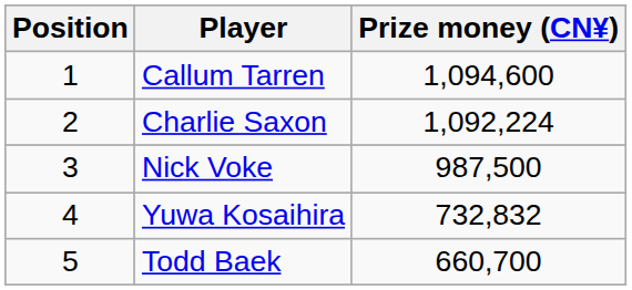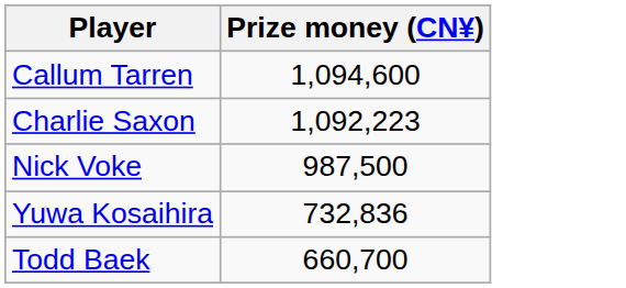- column: Position | 1 | 2 | 3 | 4 | 5
Charlie Saxon | Prize money (CN¥): 1,092,224 -> 1,092,223
Yuwa Kosaihira | Prize money (CN¥): 732,832 -> 732,836
